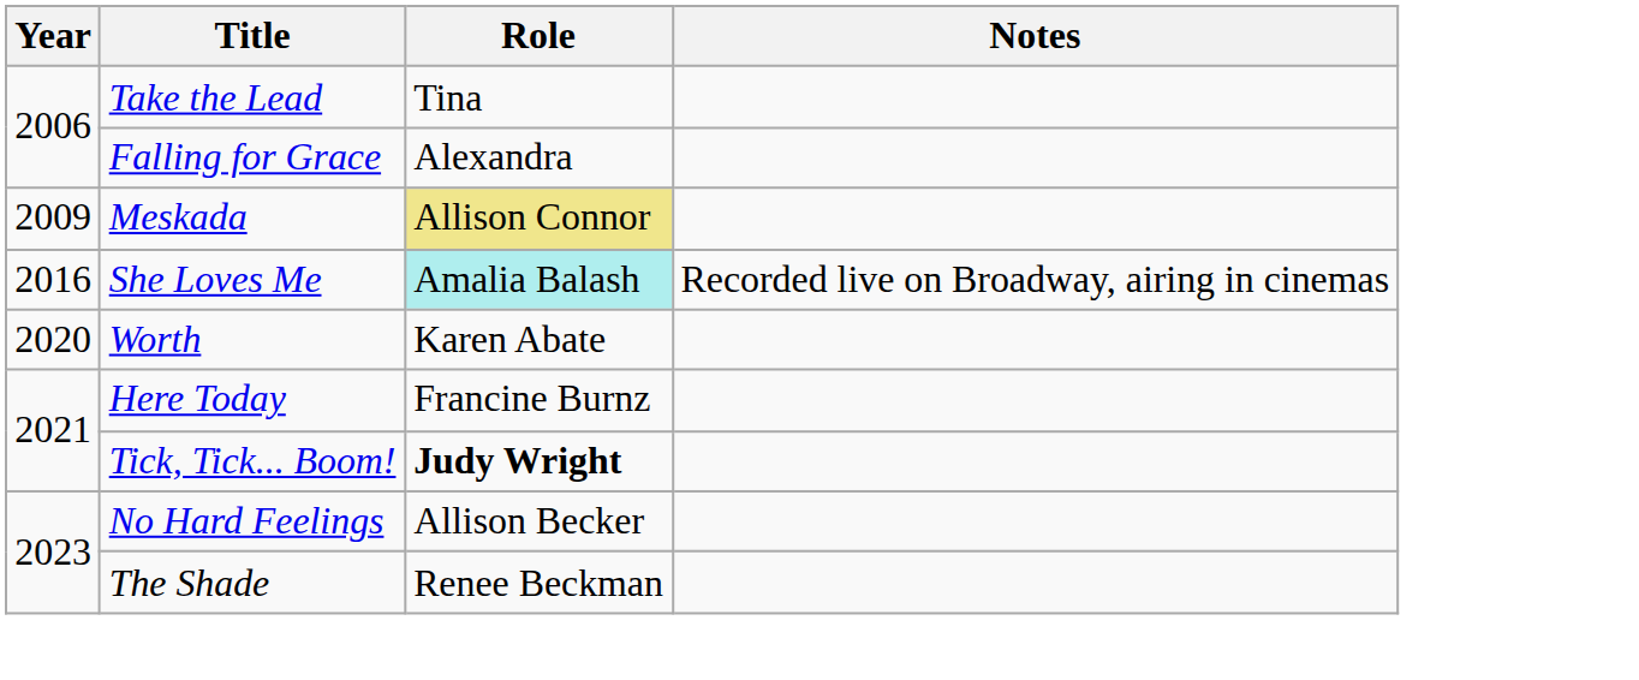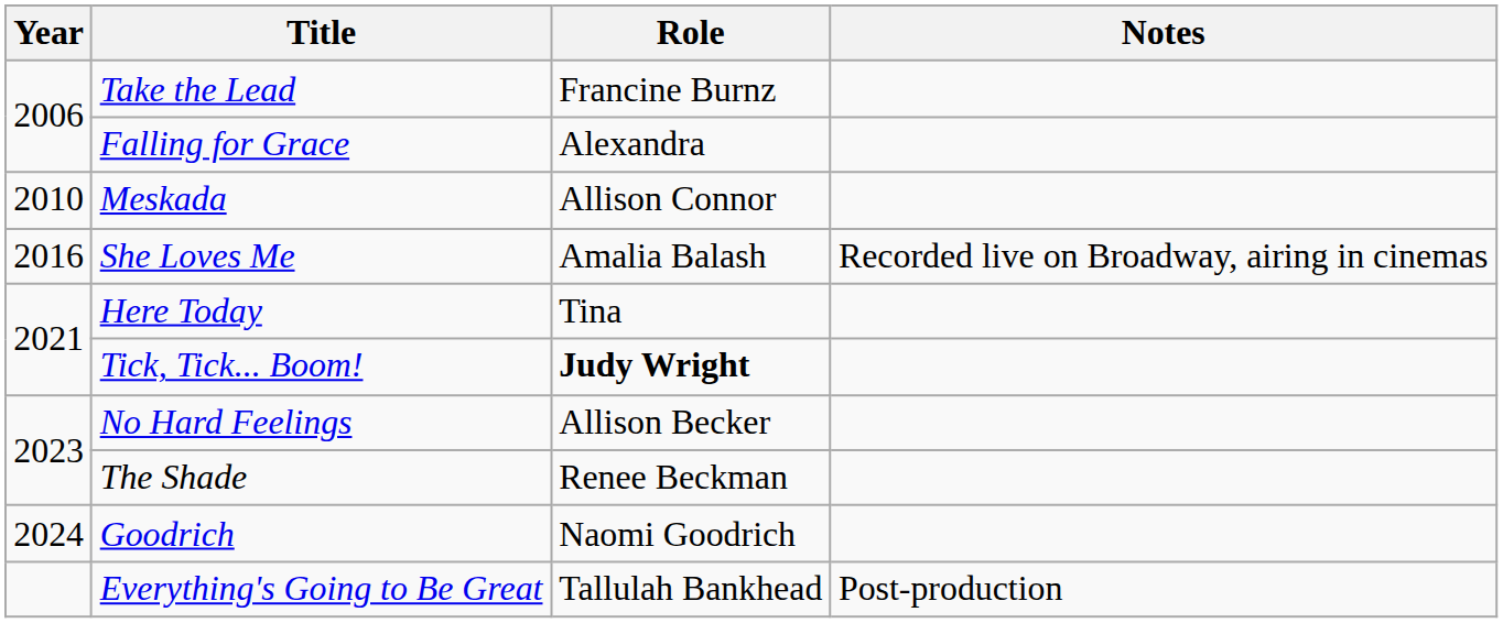Take the Lead | Role: Tina -> Francine Burnz
Meskada | Year: 2009 -> 2010
Meskada | Role: khaki background -> no background
She Loves Me | Role: paleturquoise background -> no background
- row: 2020 | Worth | Karen Abate
Here Today | Role: Francine Burnz -> Tina
+ row: 2024 | Goodrich | Naomi Goodrich
+ row: Everything's Going to Be Great | Tallulah Bankhead | Post-production
